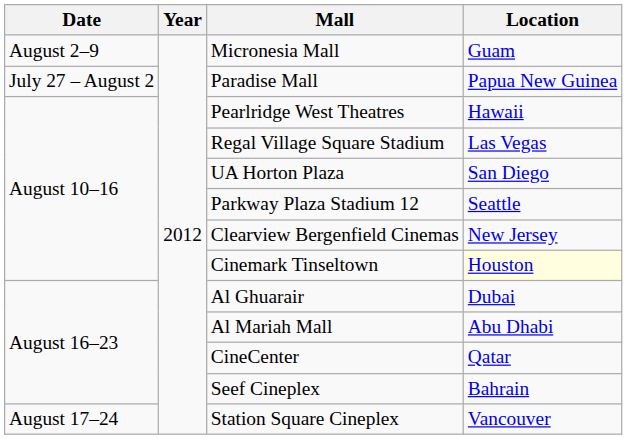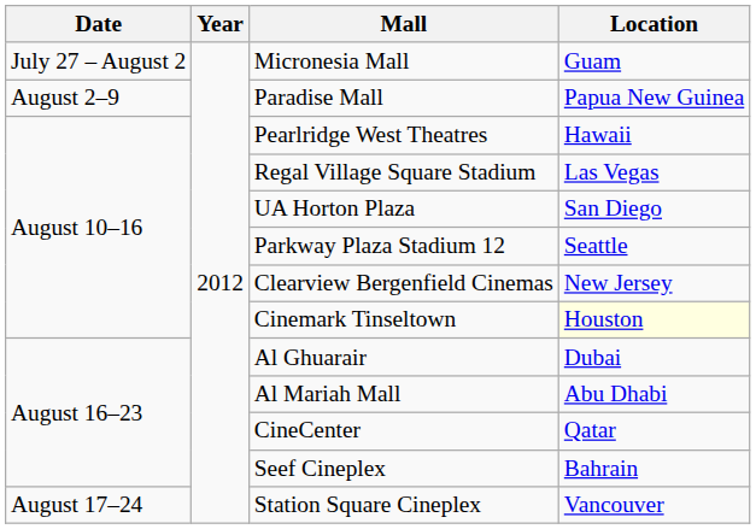Micronesia Mall | Date: August 2–9 -> July 27 – August 2
Paradise Mall | Date: July 27 – August 2 -> August 2–9
